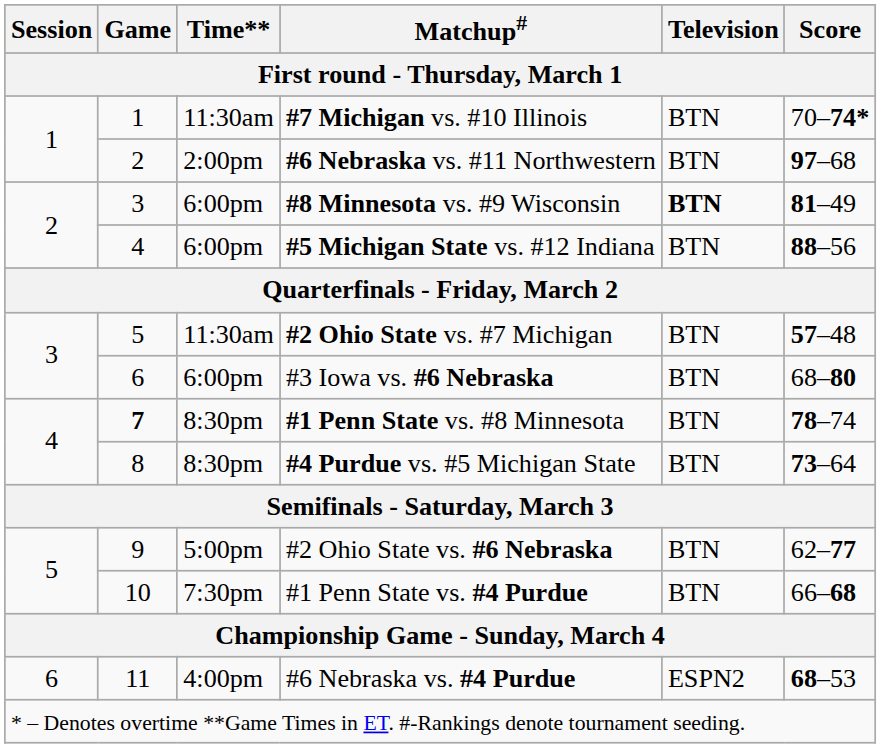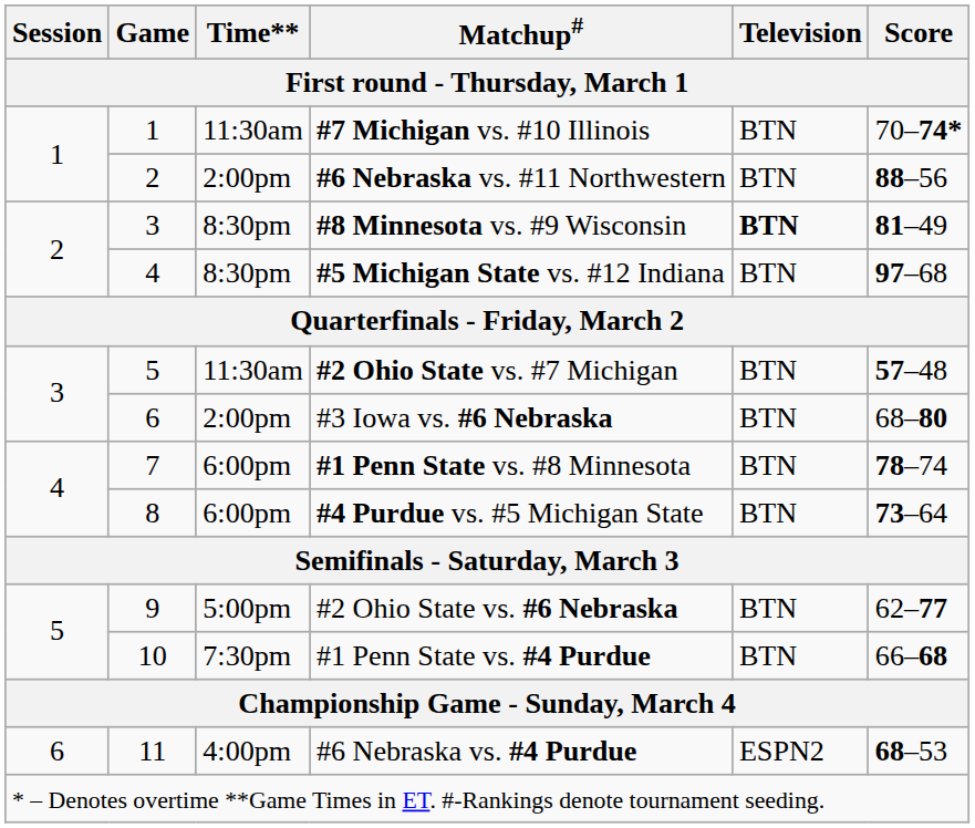#6 Nebraska vs. #11 Northwestern | Score: 97–68 -> 88–56
#8 Minnesota vs. #9 Wisconsin | Time**: 6:00pm -> 8:30pm
#5 Michigan State vs. #12 Indiana | Time**: 6:00pm -> 8:30pm
#5 Michigan State vs. #12 Indiana | Score: 88–56 -> 97–68
#3 Iowa vs. #6 Nebraska | Time**: 6:00pm -> 2:00pm
#1 Penn State vs. #8 Minnesota | Game: bold -> normal
#1 Penn State vs. #8 Minnesota | Time**: 8:30pm -> 6:00pm
#4 Purdue vs. #5 Michigan State | Time**: 8:30pm -> 6:00pm
